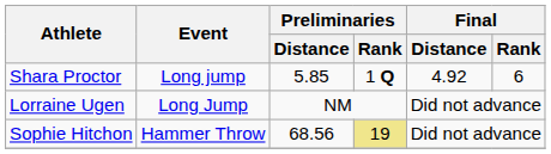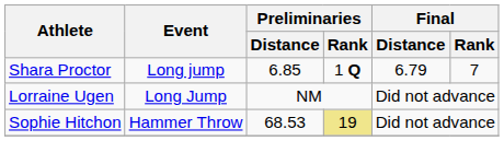Shara Proctor | Preliminaries / Distance: 5.85 -> 6.85
Shara Proctor | Final / Distance: 4.92 -> 6.79
Shara Proctor | Final / Rank: 6 -> 7
Sophie Hitchon | Preliminaries / Distance: 68.56 -> 68.53
